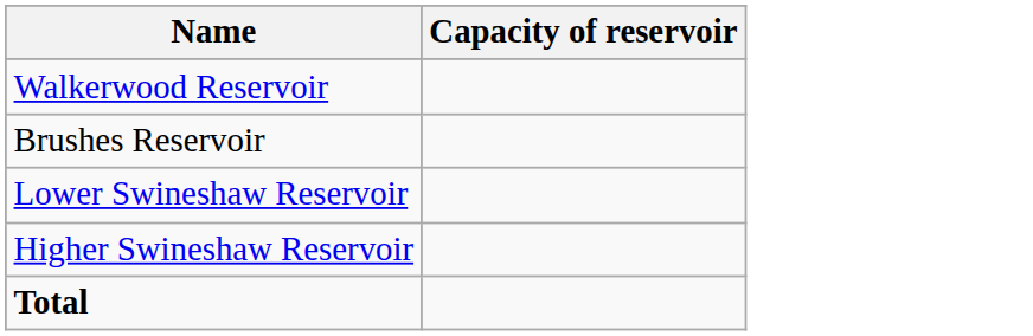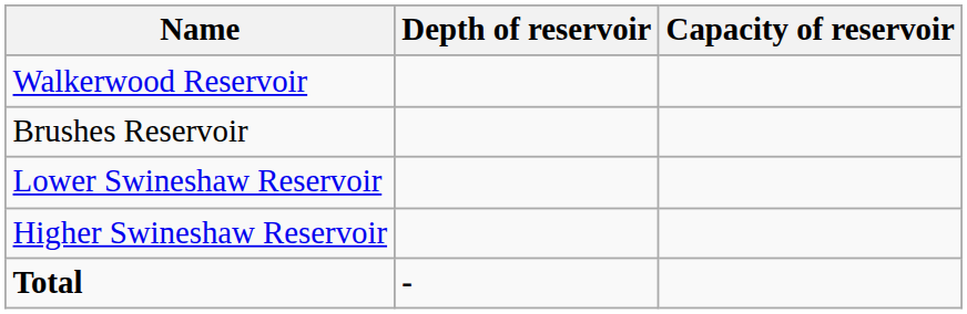+ column: Depth of reservoir | -
